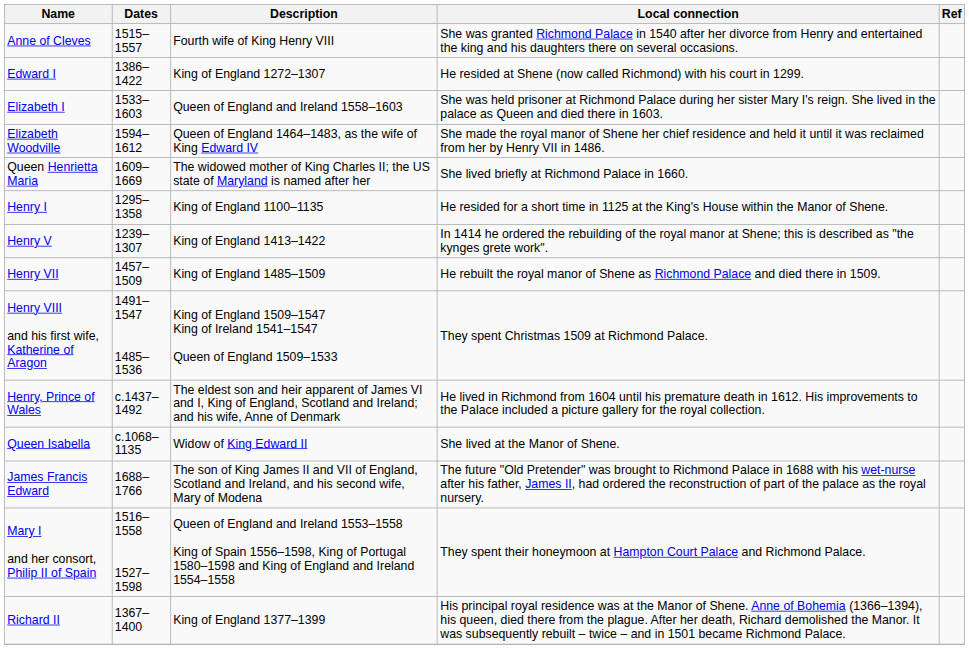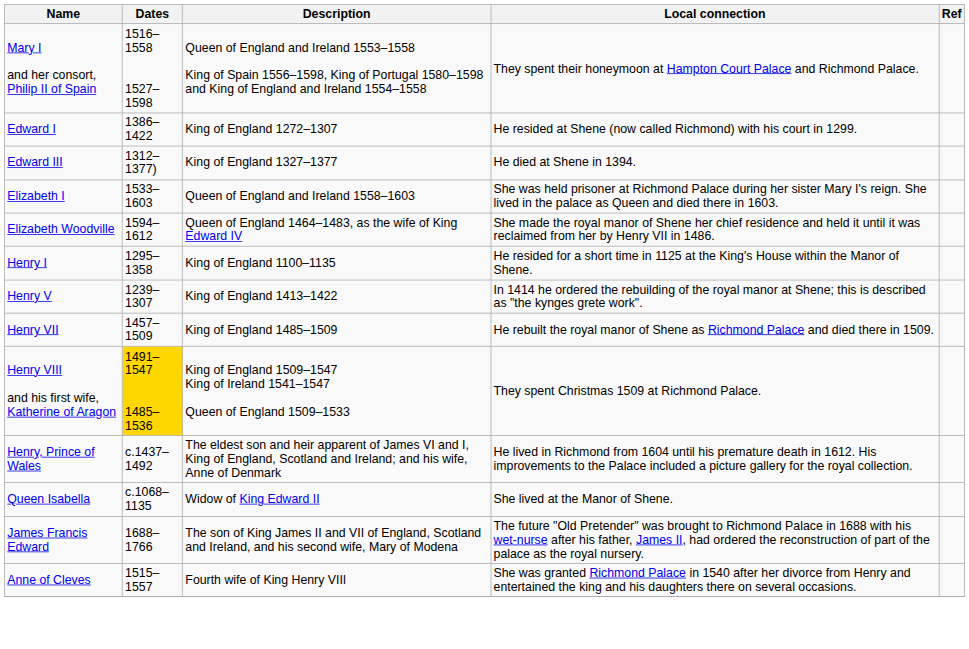rows swapped: Anne of Cleves <-> Mary I and her consort, Philip II of Spain
+ row: Edward III | 1312–1377) | King of England 1327–1377 | He died at Shene in 1394.
- row: Queen Henrietta Maria | 1609–1669 | The widowed mother of King Charles II; the US state of Maryland is named after her | She lived briefly at Richmond Palace in 1660.
Henry VIII and his first wife, Katherine of Aragon | Dates: no background -> gold background
- row: Richard II | 1367–1400 | King of England 1377–1399 | His principal royal residence was at the Manor of Shene. Anne of Bohemia (1366–1394), his queen, died there from the plague. After her death, Richard demolished the Manor. It was subsequently rebuilt – twice – and in 1501 became Richmond Palace.
